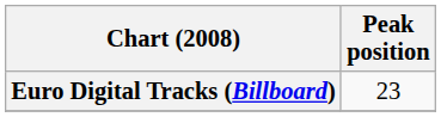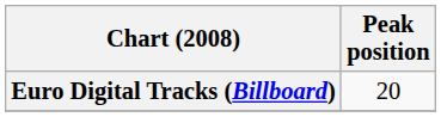Euro Digital Tracks (Billboard) | Peak position: 23 -> 20
